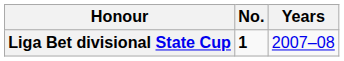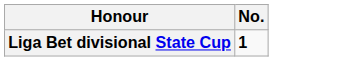- column: Years | 2007–08
